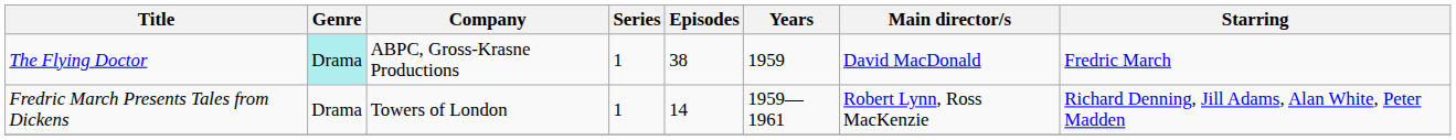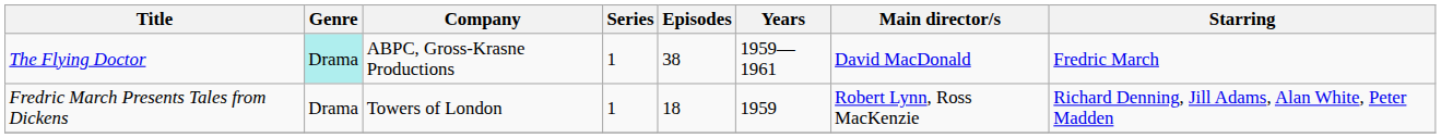The Flying Doctor | Years: 1959 -> 1959—1961
Fredric March Presents Tales from Dickens | Episodes: 14 -> 18
Fredric March Presents Tales from Dickens | Years: 1959—1961 -> 1959
